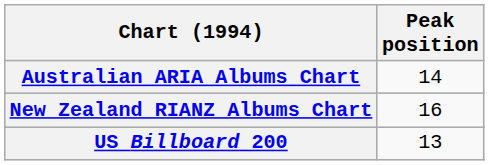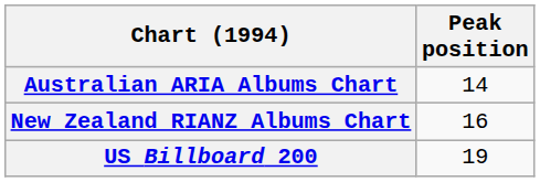US Billboard 200 | Peak position: 13 -> 19
